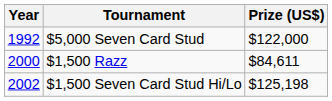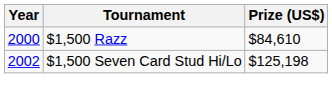- row: 1992 | $5,000 Seven Card Stud | $122,000
$1,500 Razz | Prize (US$): $84,611 -> $84,610
